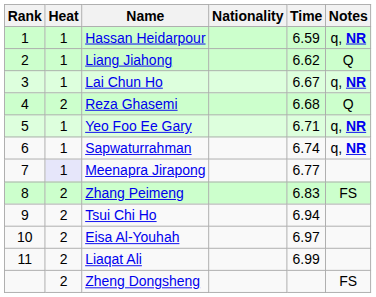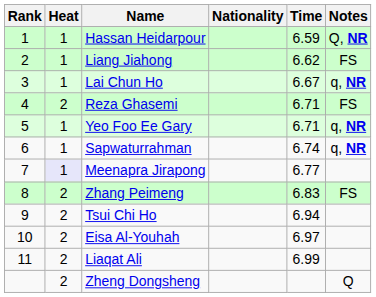Hassan Heidarpour | Notes: q, NR -> Q, NR
Liang Jiahong | Notes: Q -> FS
Reza Ghasemi | Time: 6.68 -> 6.71
Reza Ghasemi | Notes: Q -> FS
Zheng Dongsheng | Notes: FS -> Q
